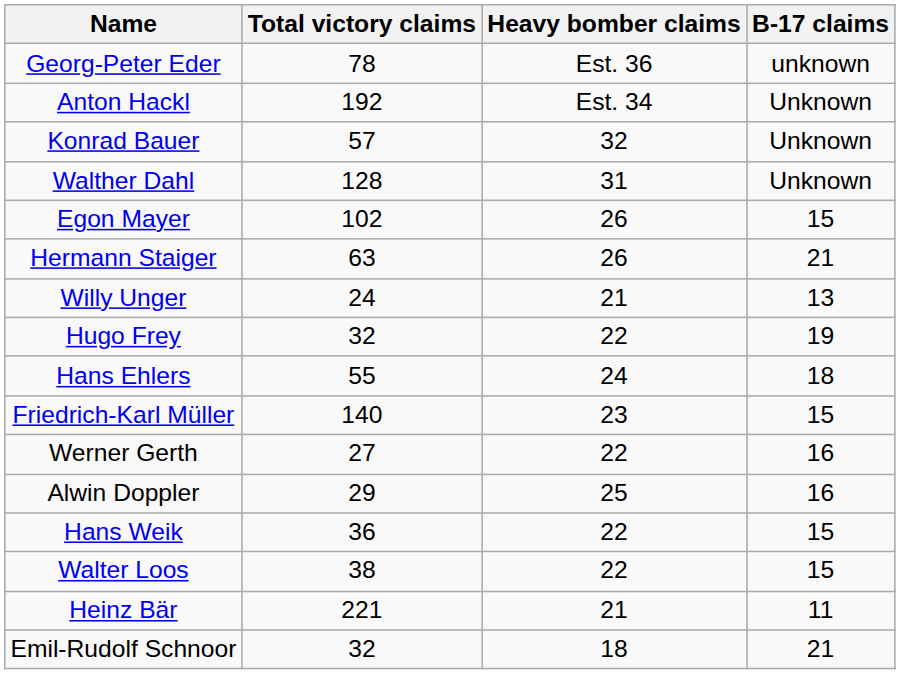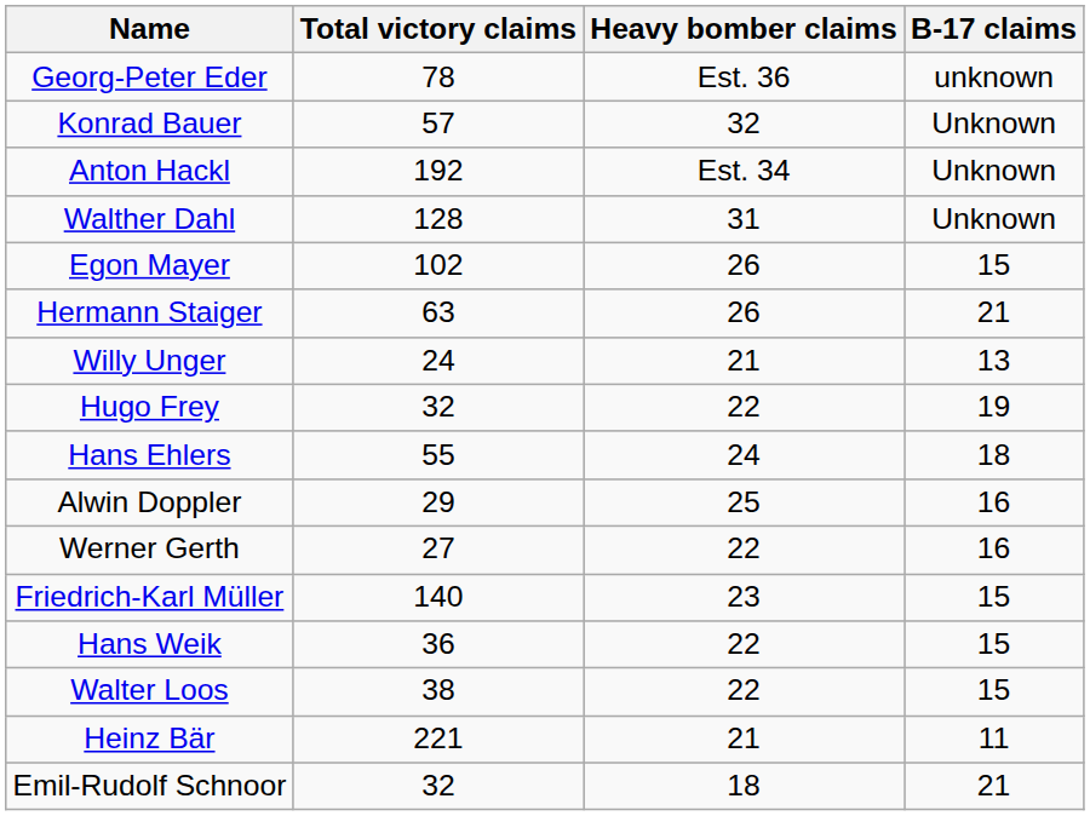rows swapped: Anton Hackl <-> Konrad Bauer
rows swapped: Alwin Doppler <-> Friedrich-Karl Müller
